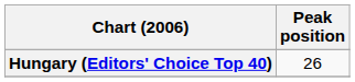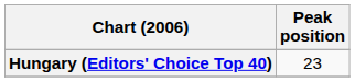Hungary (Editors' Choice Top 40) | Peak position: 26 -> 23
